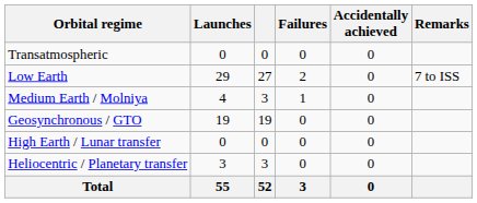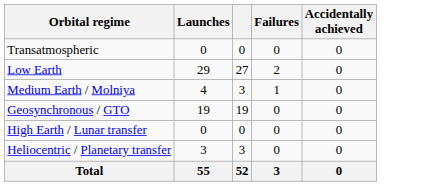- column: Remarks | 7 to ISS
